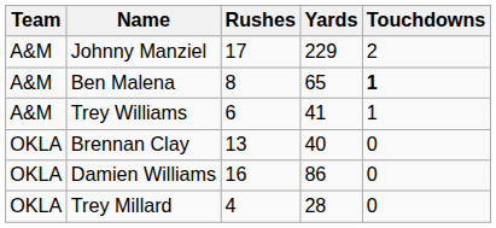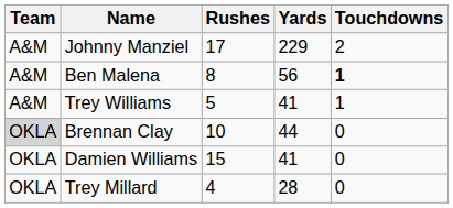Ben Malena | Yards: 65 -> 56
Trey Williams | Rushes: 6 -> 5
Brennan Clay | Team: no background -> lightgrey background
Brennan Clay | Rushes: 13 -> 10
Brennan Clay | Yards: 40 -> 44
Damien Williams | Rushes: 16 -> 15
Damien Williams | Yards: 86 -> 41
